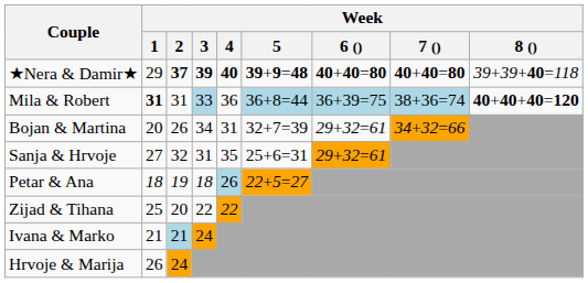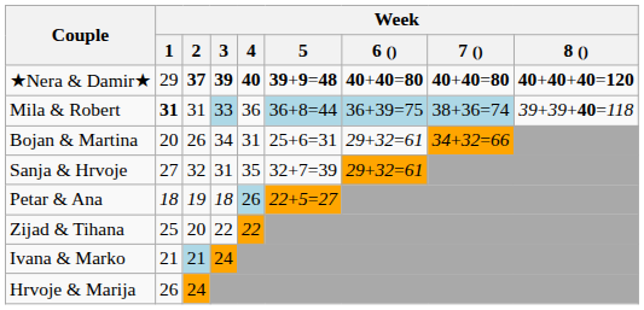★Nera & Damir★ | Week / 8 (): 39+39+40=118 -> 40+40+40=120
Mila & Robert | Week / 8 (): 40+40+40=120 -> 39+39+40=118
Bojan & Martina | Week / 5: 32+7=39 -> 25+6=31
Sanja & Hrvoje | Week / 5: 25+6=31 -> 32+7=39
